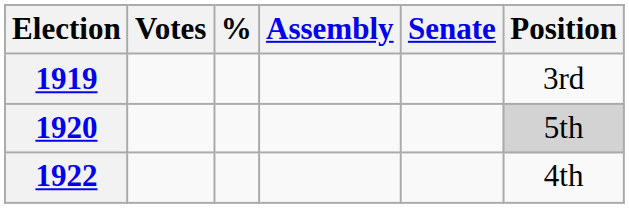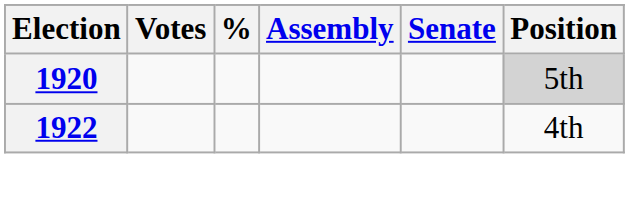- row: 1919 | 3rd
